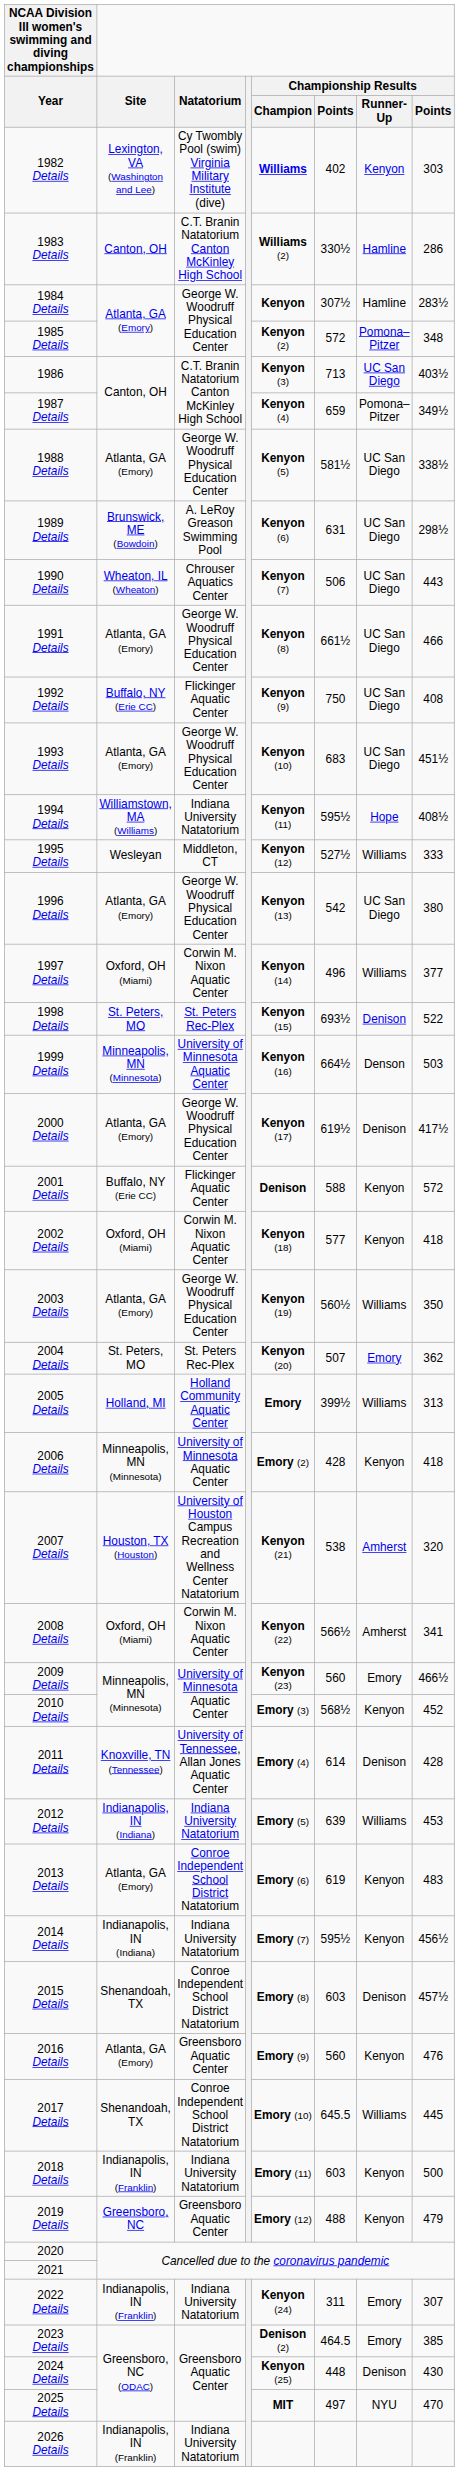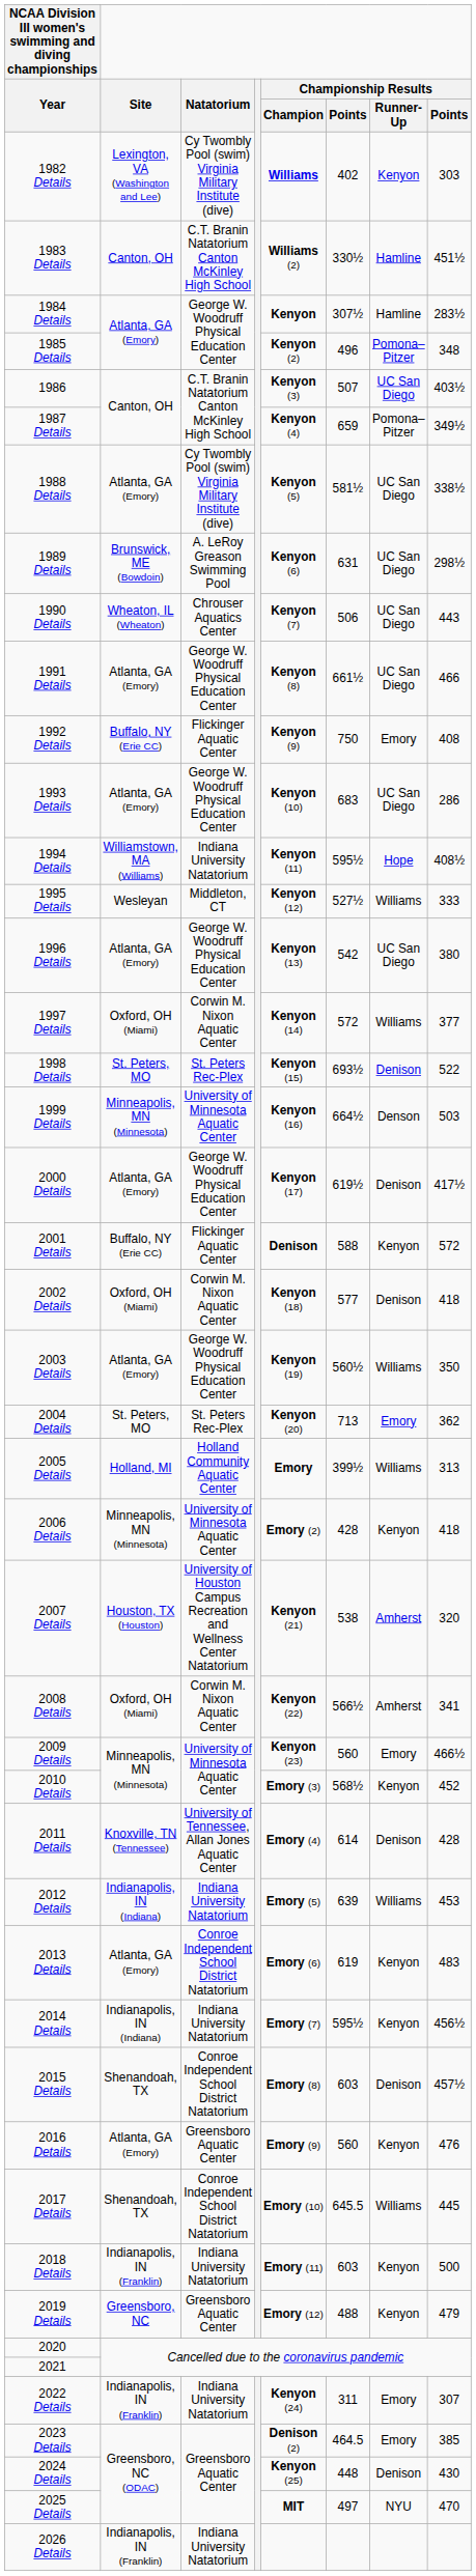1983 Details | column 8: 286 -> 451½
1985 Details | column 6: 572 -> 496
1986 | column 6: 713 -> 507
1988 Details | Natatorium: George W. Woodruff Physical Education Center -> Cy Twombly Pool (swim) Virginia Military Institute (dive)
1992 Details | Championship Results / Runner-Up: UC San Diego -> Emory
1993 Details | column 8: 451½ -> 286
1997 Details | column 6: 496 -> 572
2002 Details | Championship Results / Runner-Up: Kenyon -> Denison
2004 Details | column 6: 507 -> 713
